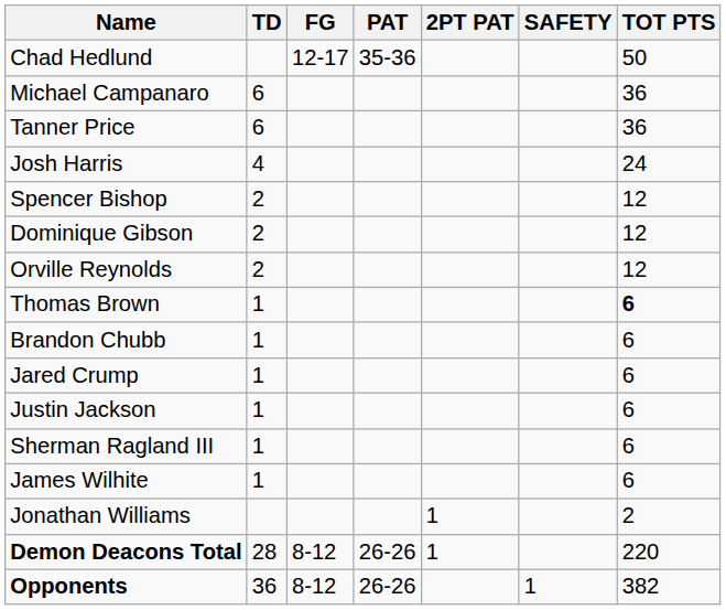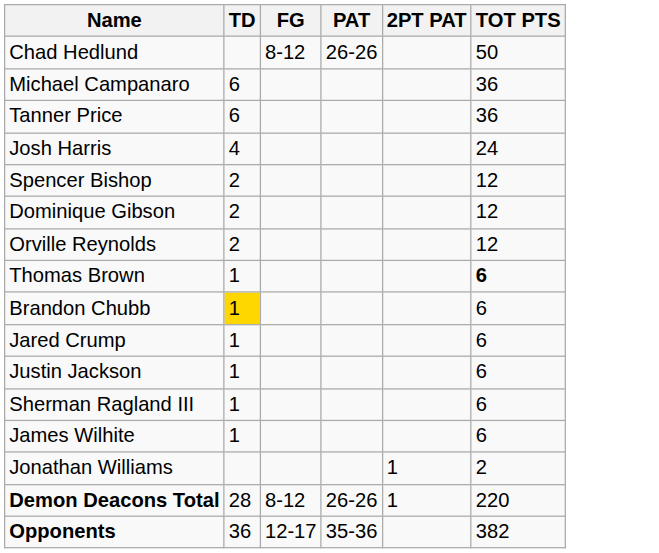- column: SAFETY | 1
Chad Hedlund | FG: 12-17 -> 8-12
Chad Hedlund | PAT: 35-36 -> 26-26
Brandon Chubb | TD: no background -> gold background
Opponents | FG: 8-12 -> 12-17
Opponents | PAT: 26-26 -> 35-36
